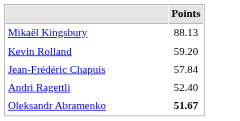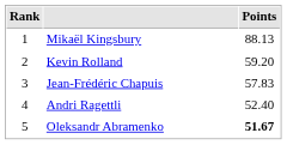+ column: Rank | 1 | 2 | 3 | 4 | 5
Jean-Frédéric Chapuis | Points: 57.84 -> 57.83
